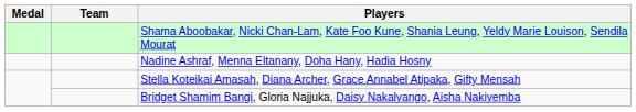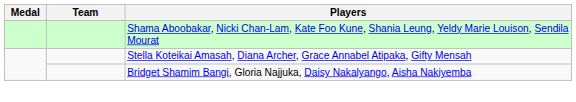- row: Nadine Ashraf, Menna Eltanany, Doha Hany, Hadia Hosny
